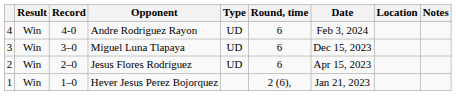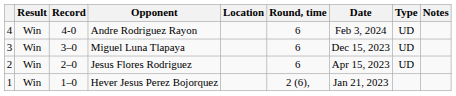columns swapped: Type <-> Location
